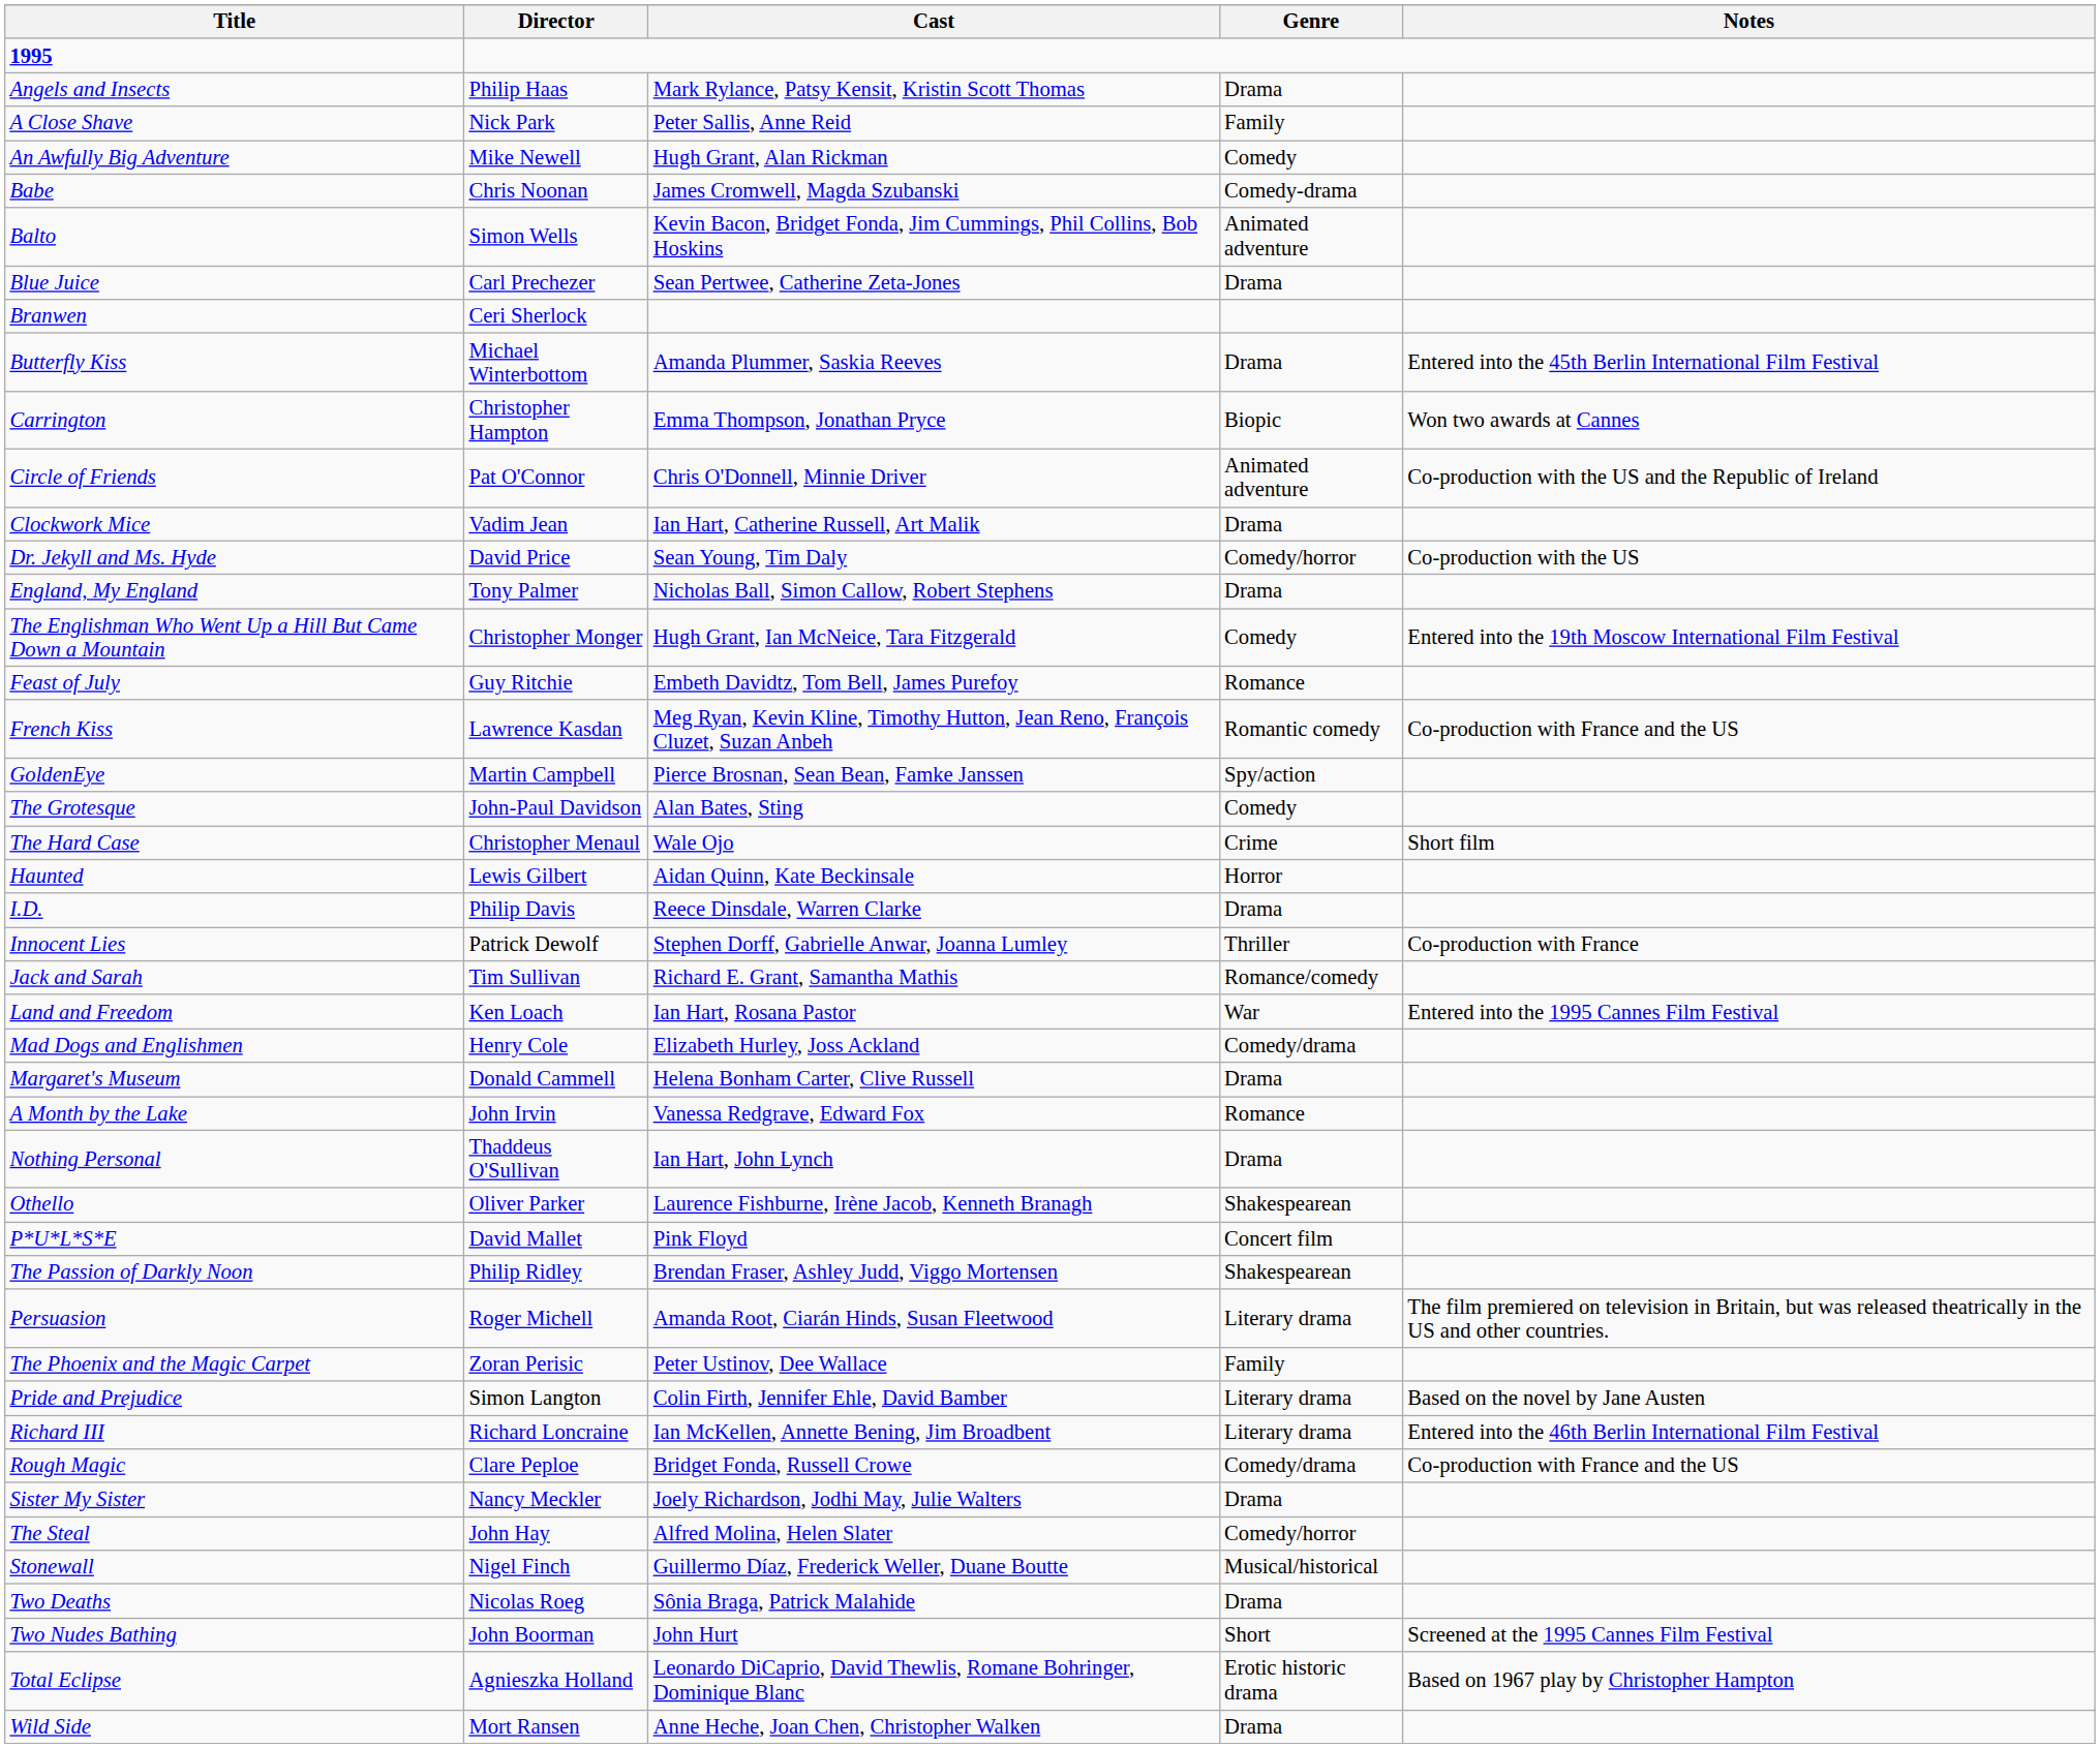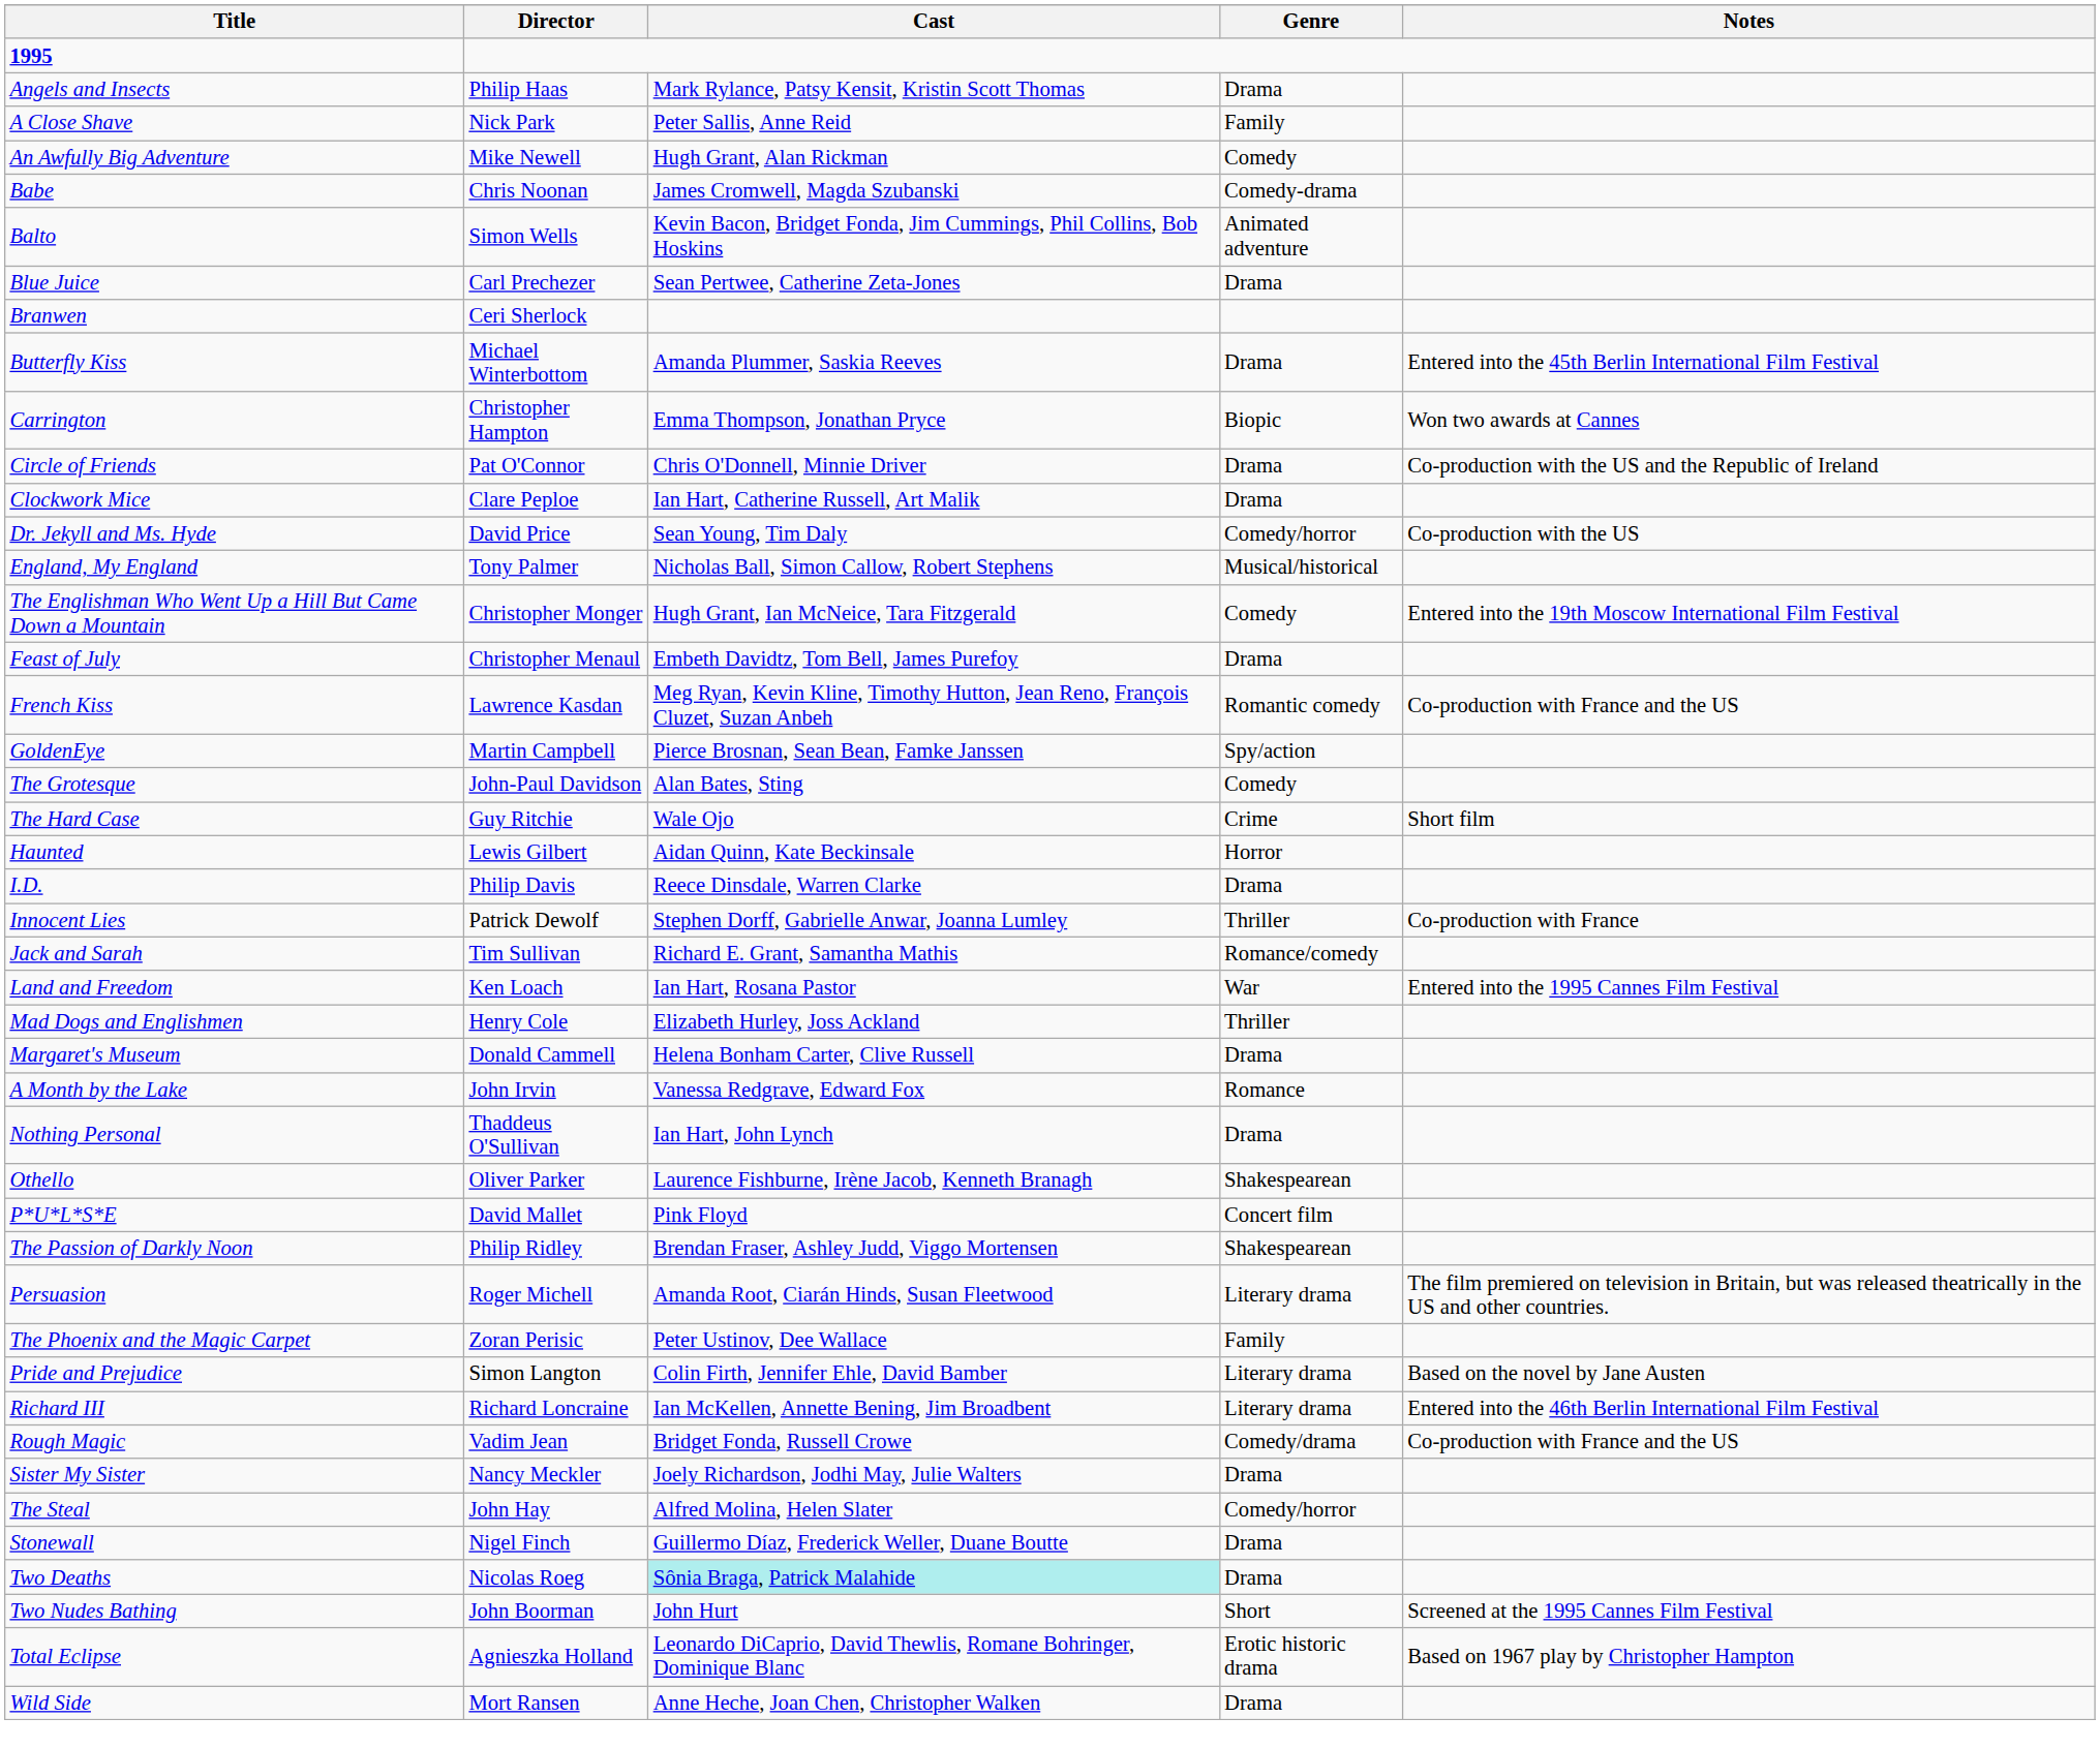Circle of Friends | Genre: Animated adventure -> Drama
Clockwork Mice | Director: Vadim Jean -> Clare Peploe
England, My England | Genre: Drama -> Musical/historical
Feast of July | Director: Guy Ritchie -> Christopher Menaul
Feast of July | Genre: Romance -> Drama
The Hard Case | Director: Christopher Menaul -> Guy Ritchie
Mad Dogs and Englishmen | Genre: Comedy/drama -> Thriller
Rough Magic | Director: Clare Peploe -> Vadim Jean
Stonewall | Genre: Musical/historical -> Drama
Two Deaths | Cast: no background -> paleturquoise background
